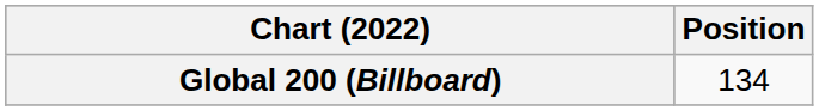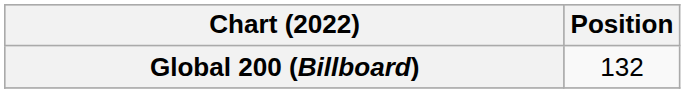Global 200 (Billboard) | Position: 134 -> 132
